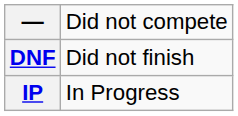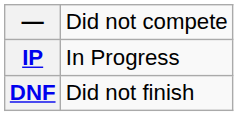rows swapped: IP <-> DNF
